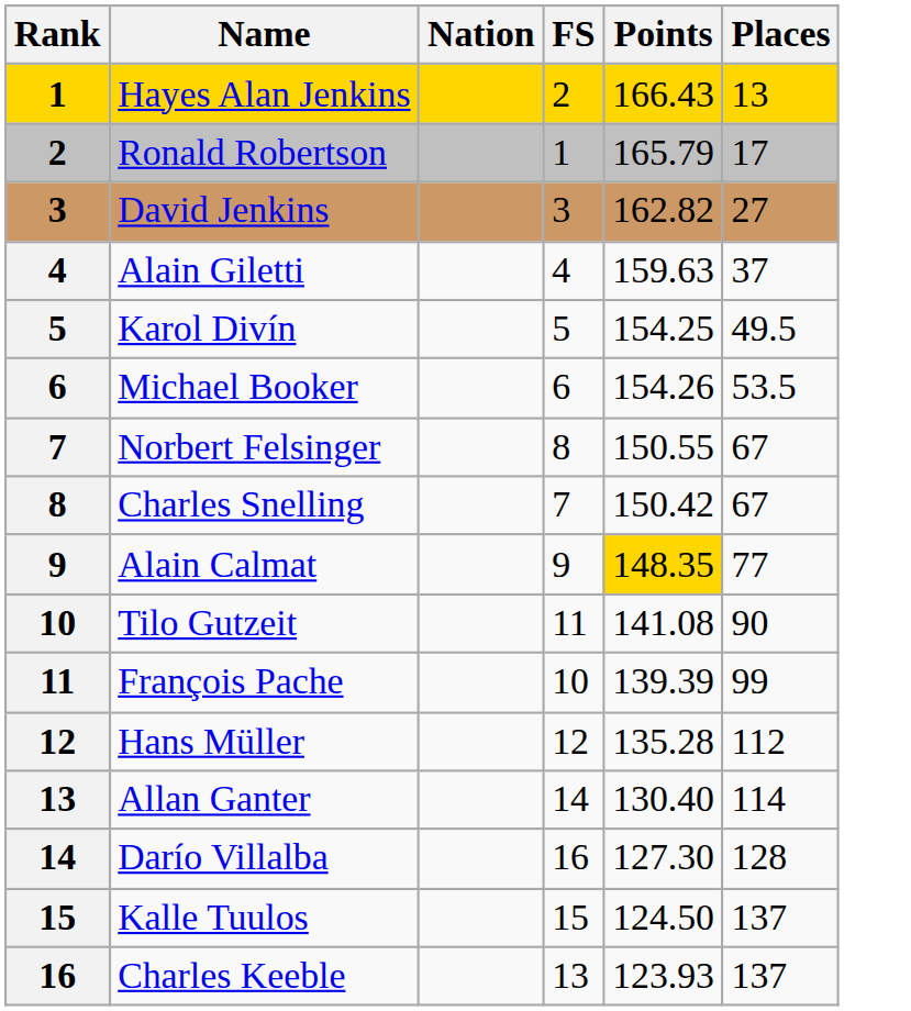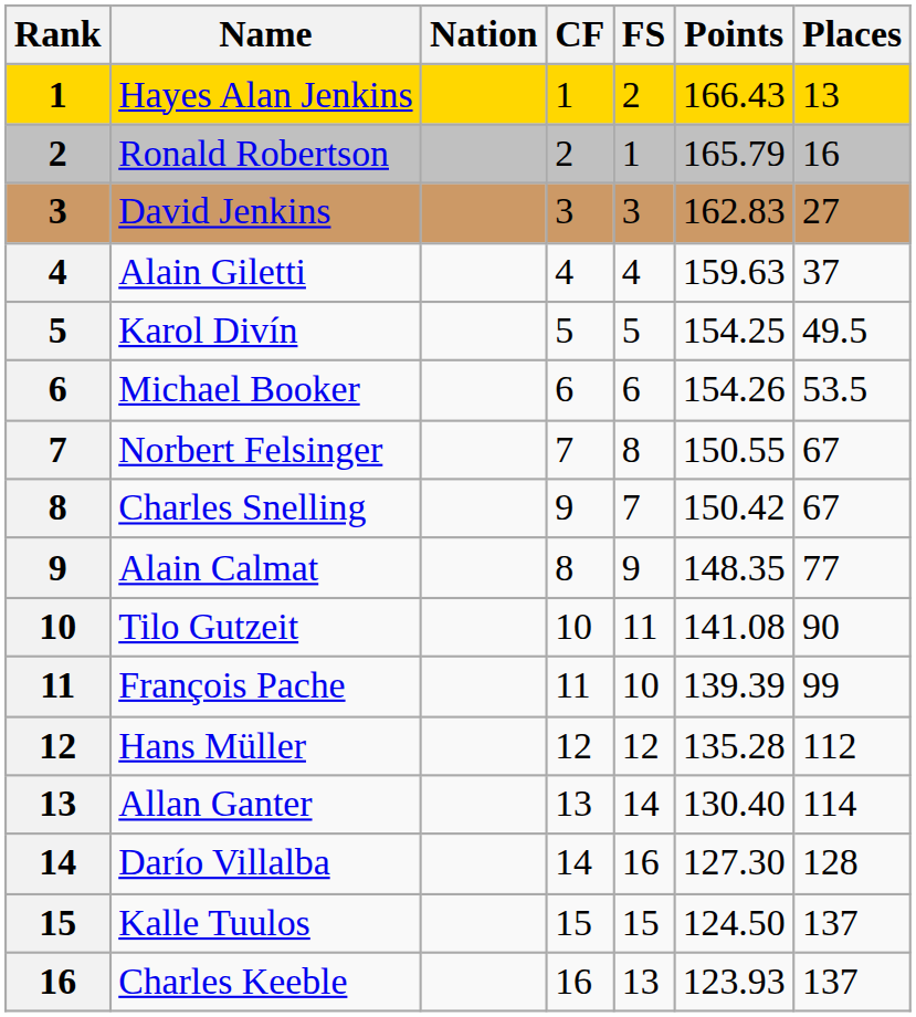+ column: CF | 1 | 2 | 3 | 4 | 5 | 6 | 7 | 9 | 8 | 10 | 11 | 12 | 13 | 14 | 15 | 16
Ronald Robertson | Places: 17 -> 16
David Jenkins | Points: 162.82 -> 162.83
Alain Calmat | Points: gold background -> no background
